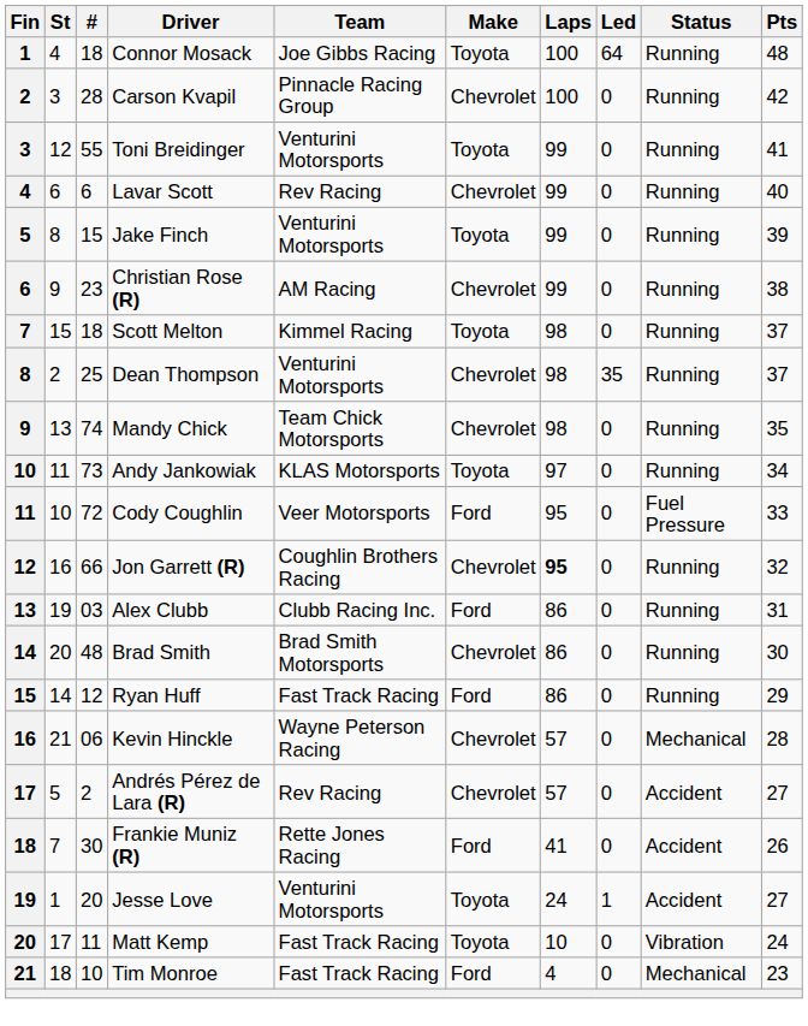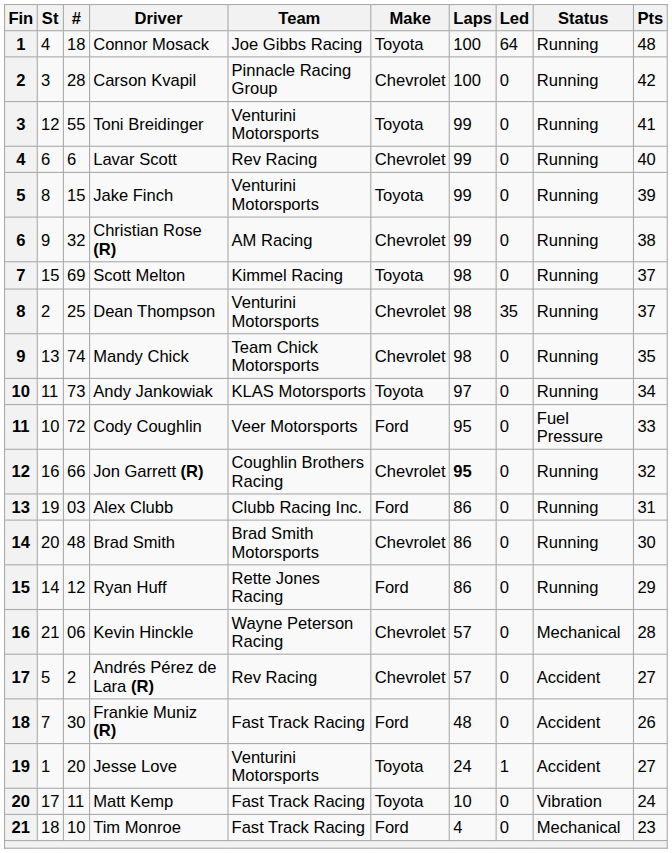Christian Rose (R) | #: 23 -> 32
Scott Melton | #: 18 -> 69
Ryan Huff | Team: Fast Track Racing -> Rette Jones Racing
Frankie Muniz (R) | Team: Rette Jones Racing -> Fast Track Racing
Frankie Muniz (R) | Laps: 41 -> 48
